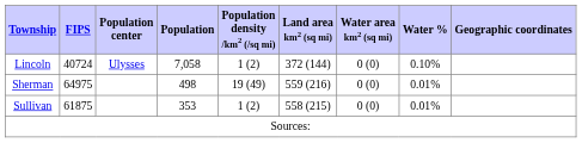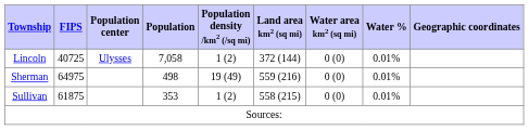Lincoln | FIPS: 40724 -> 40725
Lincoln | Water %: 0.10% -> 0.01%
